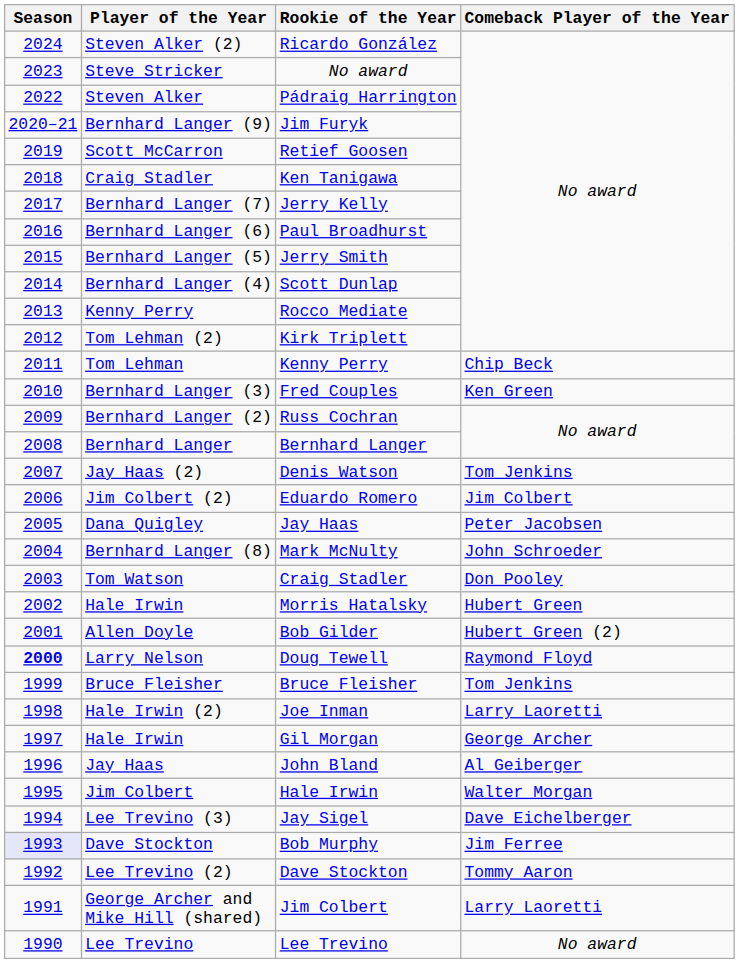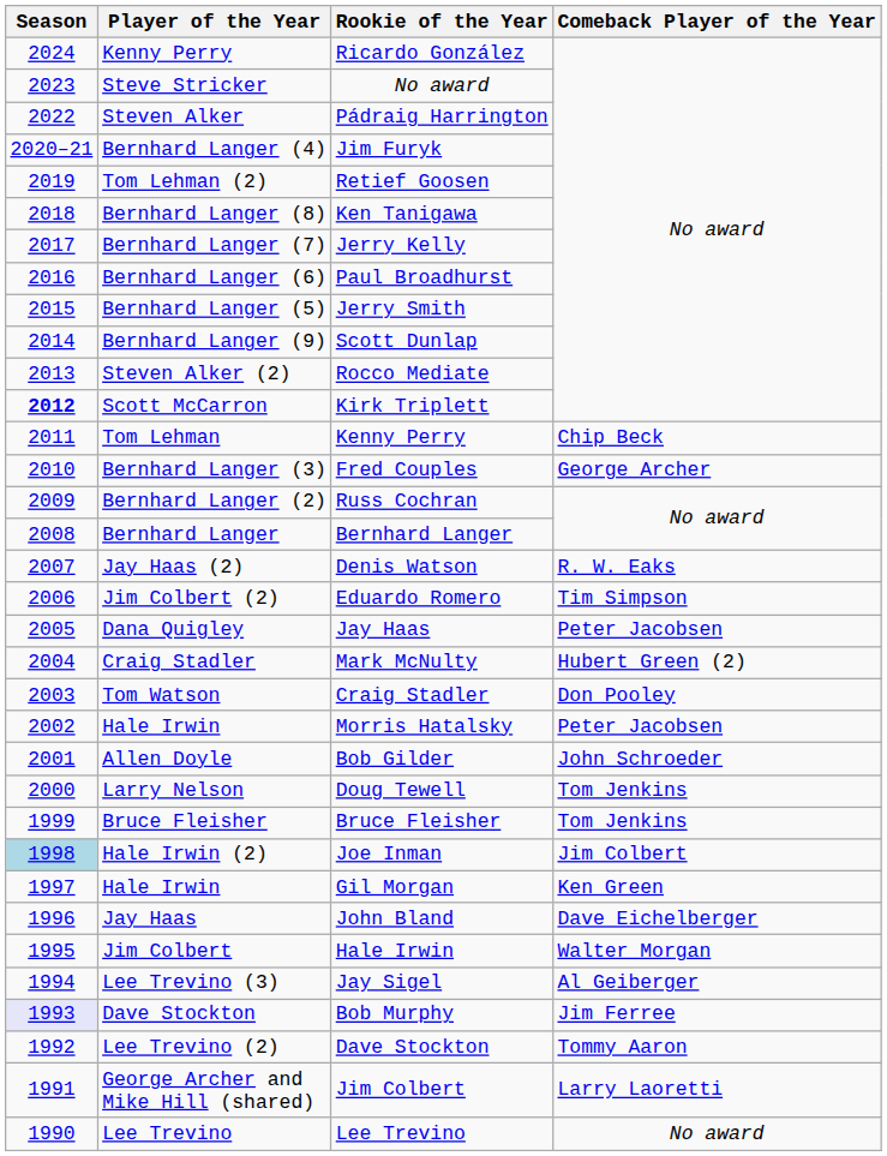Ricardo González | Player of the Year: Steven Alker (2) -> Kenny Perry
Jim Furyk | Player of the Year: Bernhard Langer (9) -> Bernhard Langer (4)
Retief Goosen | Player of the Year: Scott McCarron -> Tom Lehman (2)
Ken Tanigawa | Player of the Year: Craig Stadler -> Bernhard Langer (8)
Scott Dunlap | Player of the Year: Bernhard Langer (4) -> Bernhard Langer (9)
Rocco Mediate | Player of the Year: Kenny Perry -> Steven Alker (2)
Kirk Triplett | Season: normal -> bold
Kirk Triplett | Player of the Year: Tom Lehman (2) -> Scott McCarron
Fred Couples | Comeback Player of the Year: Ken Green -> George Archer
Denis Watson | Comeback Player of the Year: Tom Jenkins -> R. W. Eaks
Eduardo Romero | Comeback Player of the Year: Jim Colbert -> Tim Simpson
Mark McNulty | Player of the Year: Bernhard Langer (8) -> Craig Stadler
Mark McNulty | Comeback Player of the Year: John Schroeder -> Hubert Green (2)
Morris Hatalsky | Comeback Player of the Year: Hubert Green -> Peter Jacobsen
Bob Gilder | Comeback Player of the Year: Hubert Green (2) -> John Schroeder
Doug Tewell | Season: bold -> normal
Doug Tewell | Comeback Player of the Year: Raymond Floyd -> Tom Jenkins
Joe Inman | Season: no background -> lightblue background
Joe Inman | Comeback Player of the Year: Larry Laoretti -> Jim Colbert
Gil Morgan | Comeback Player of the Year: George Archer -> Ken Green
John Bland | Comeback Player of the Year: Al Geiberger -> Dave Eichelberger
Jay Sigel | Comeback Player of the Year: Dave Eichelberger -> Al Geiberger
